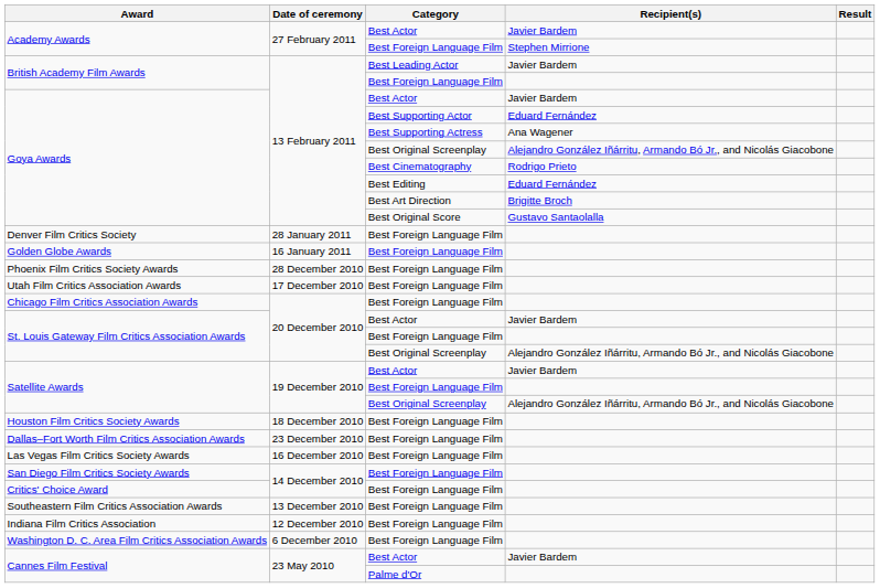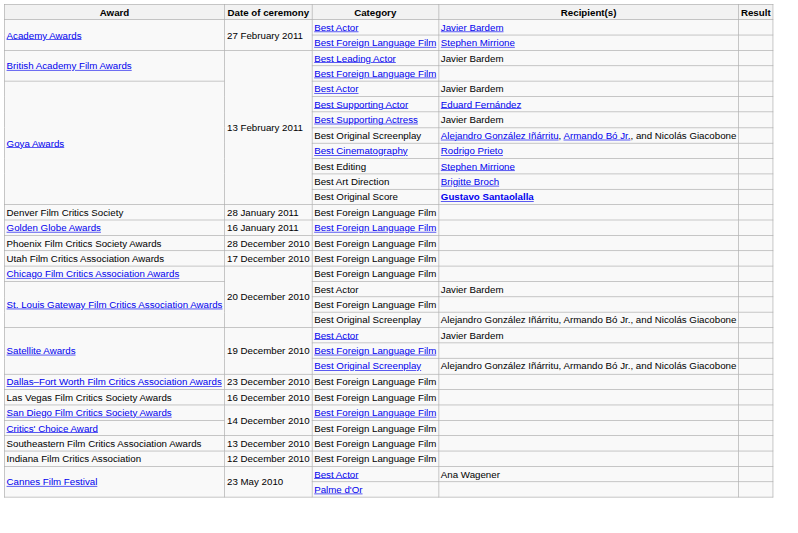Goya Awards / Best Supporting Actress | Recipient(s): Ana Wagener -> Javier Bardem
Goya Awards / Best Editing | Recipient(s): Eduard Fernández -> Stephen Mirrione
Goya Awards / Best Original Score | Recipient(s): normal -> bold
- row: Houston Film Critics Society Awards | 18 December 2010 | Best Foreign Language Film
- row: Washington D. C. Area Film Critics Association Awards | 6 December 2010 | Best Foreign Language Film
Cannes Film Festival / Best Actor | Recipient(s): Javier Bardem -> Ana Wagener
